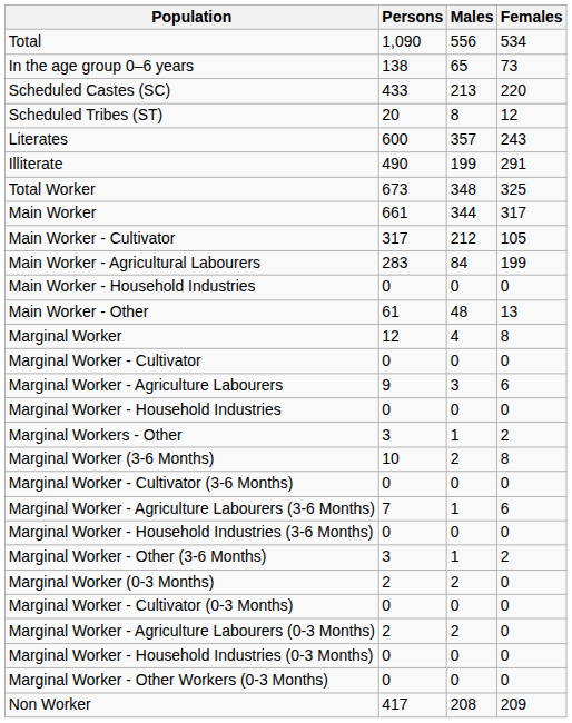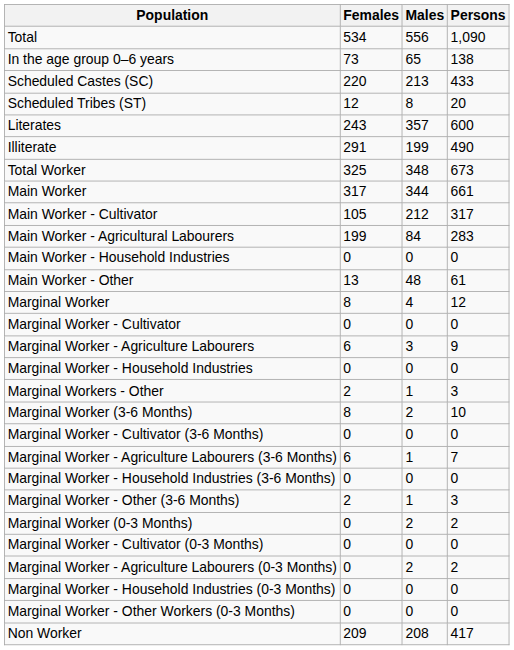columns swapped: Persons <-> Females
